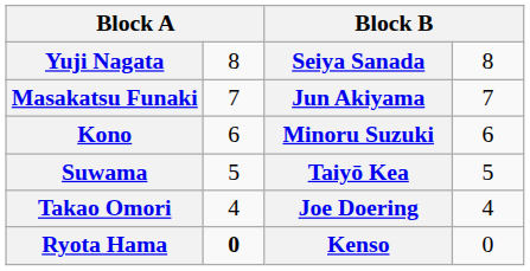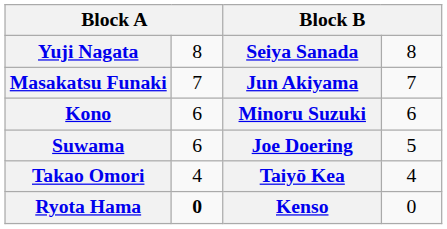Suwama | column 2: 5 -> 6
Suwama | column 3: Taiyō Kea -> Joe Doering
Takao Omori | column 3: Joe Doering -> Taiyō Kea
